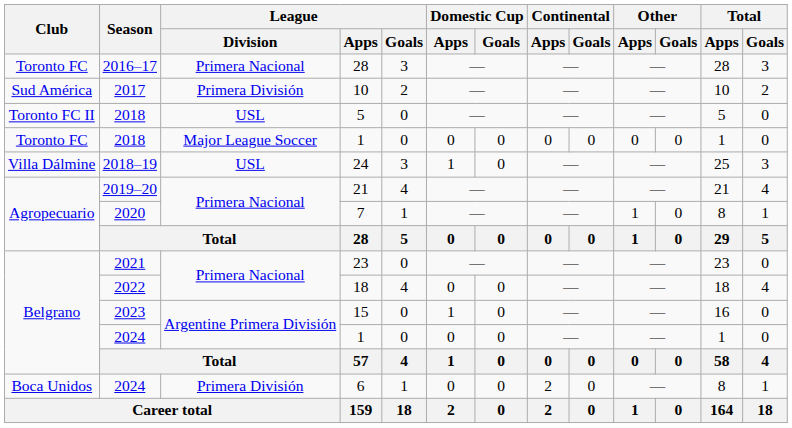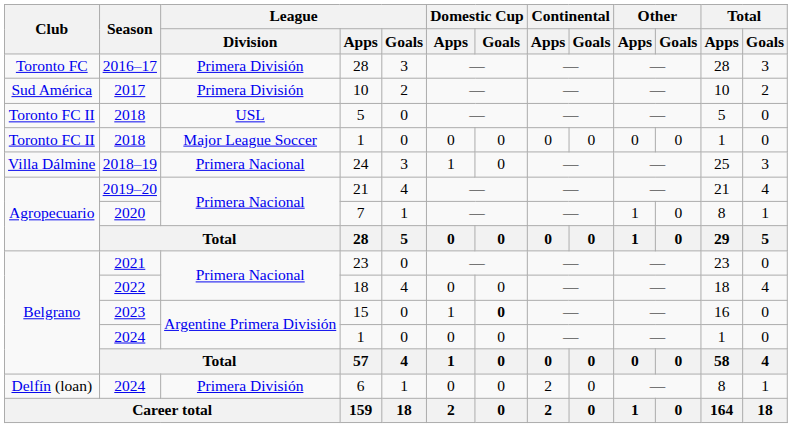2016–17 / 28 | League / Division: Primera Nacional -> Primera División
2018 / 1 | Club: Toronto FC -> Toronto FC II
24 | League / Division: USL -> Primera Nacional
15 | Domestic Cup / Goals: normal -> bold
6 | Club: Boca Unidos -> Delfín (loan)
